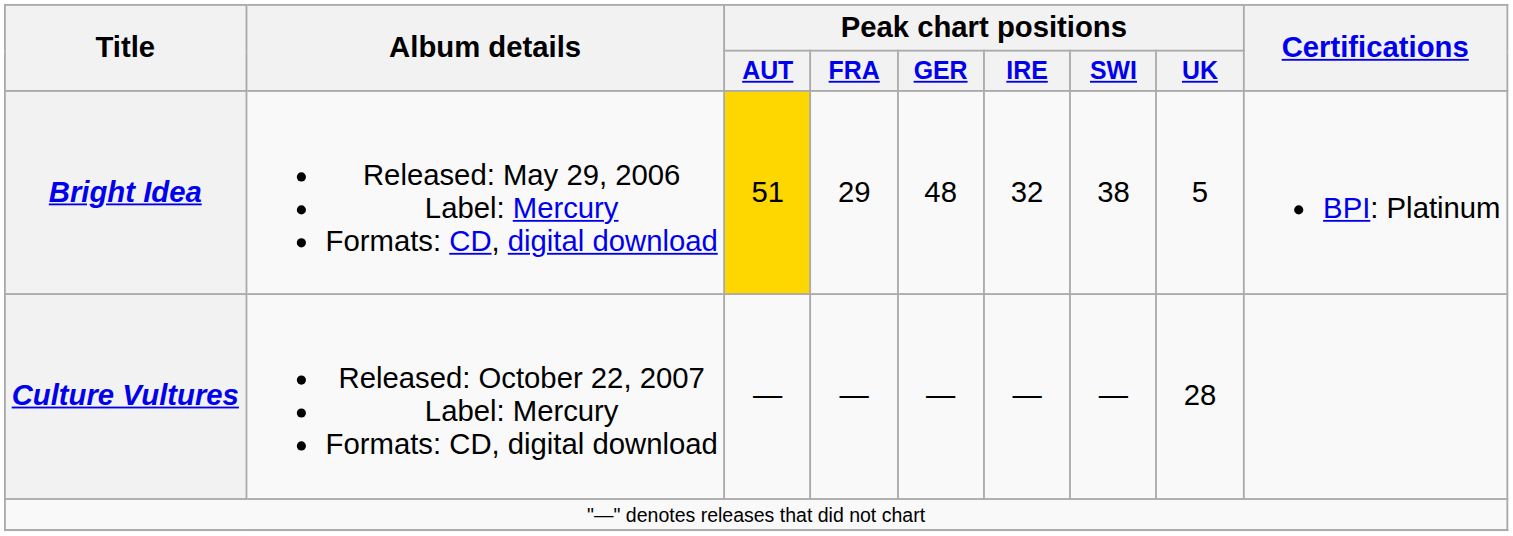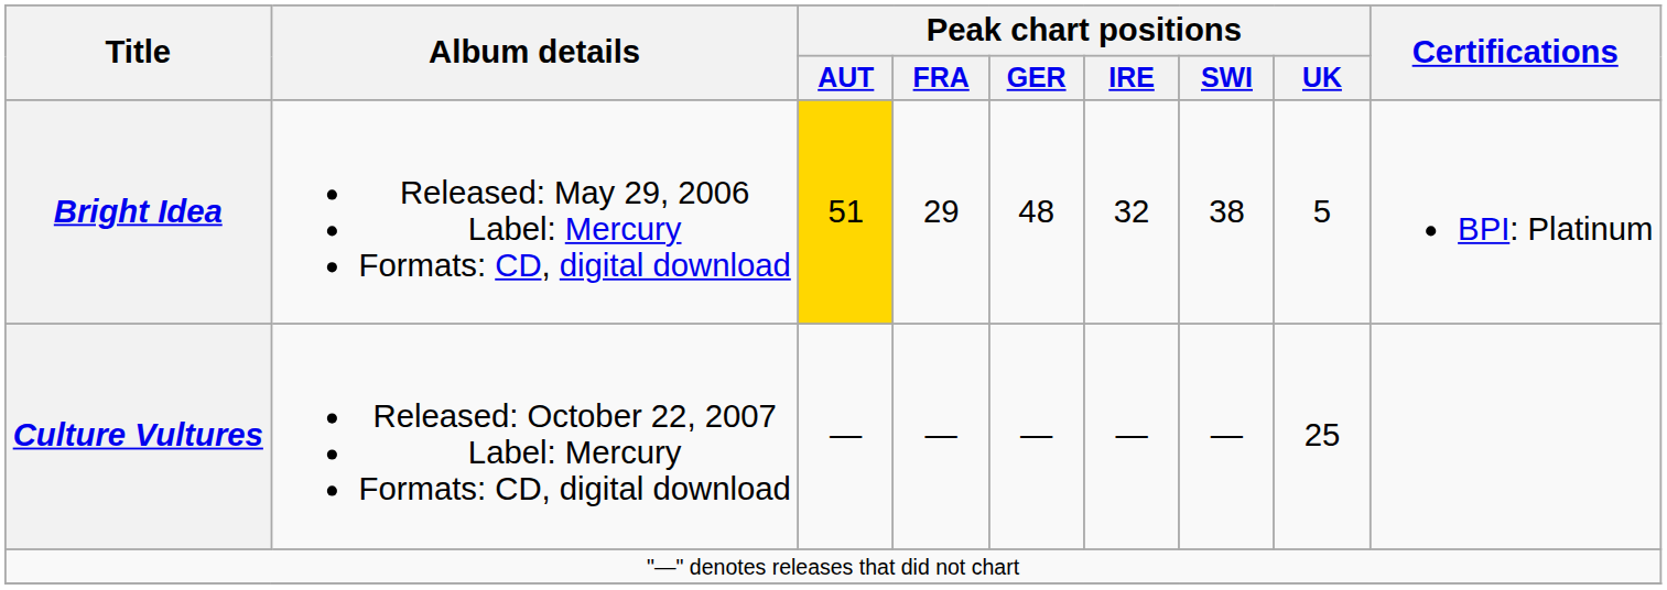Culture Vultures | Peak chart positions / UK: 28 -> 25
